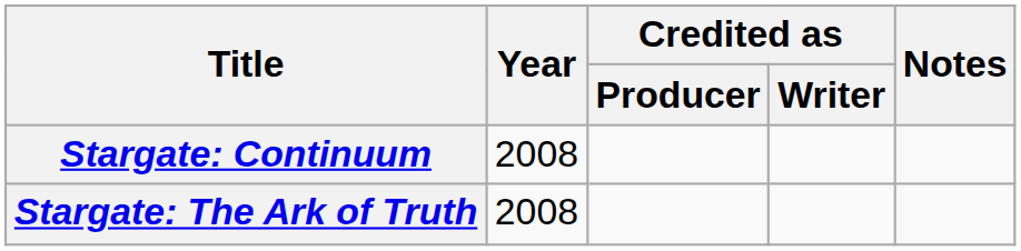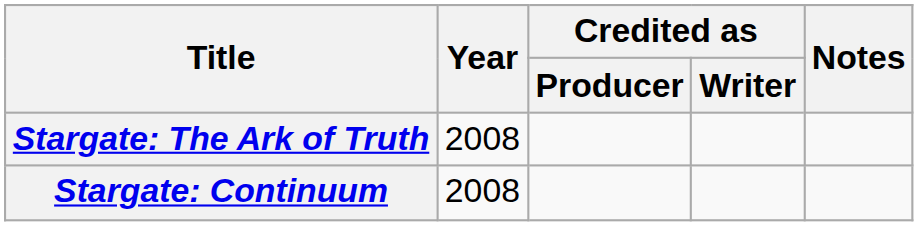rows swapped: Stargate: The Ark of Truth <-> Stargate: Continuum
